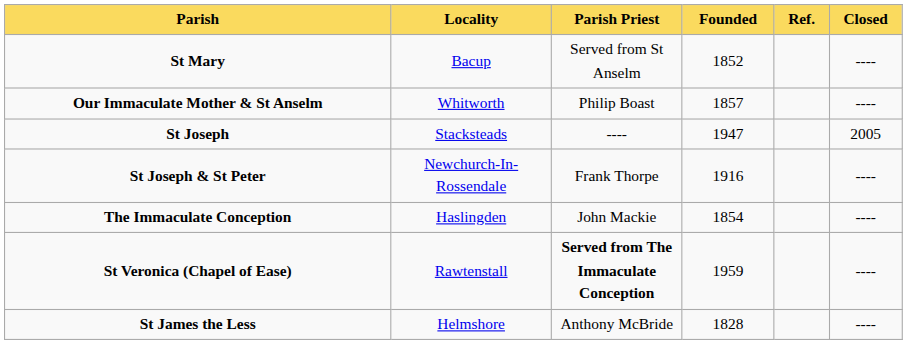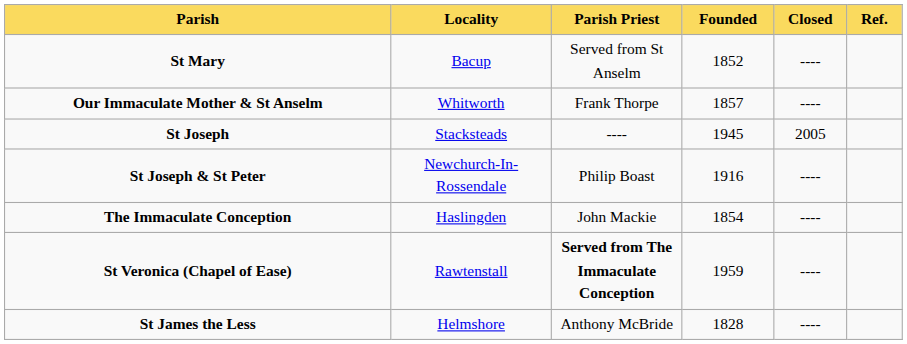columns swapped: Closed <-> Ref.
Our Immaculate Mother & St Anselm | Parish Priest: Philip Boast -> Frank Thorpe
St Joseph | Founded: 1947 -> 1945
St Joseph & St Peter | Parish Priest: Frank Thorpe -> Philip Boast
